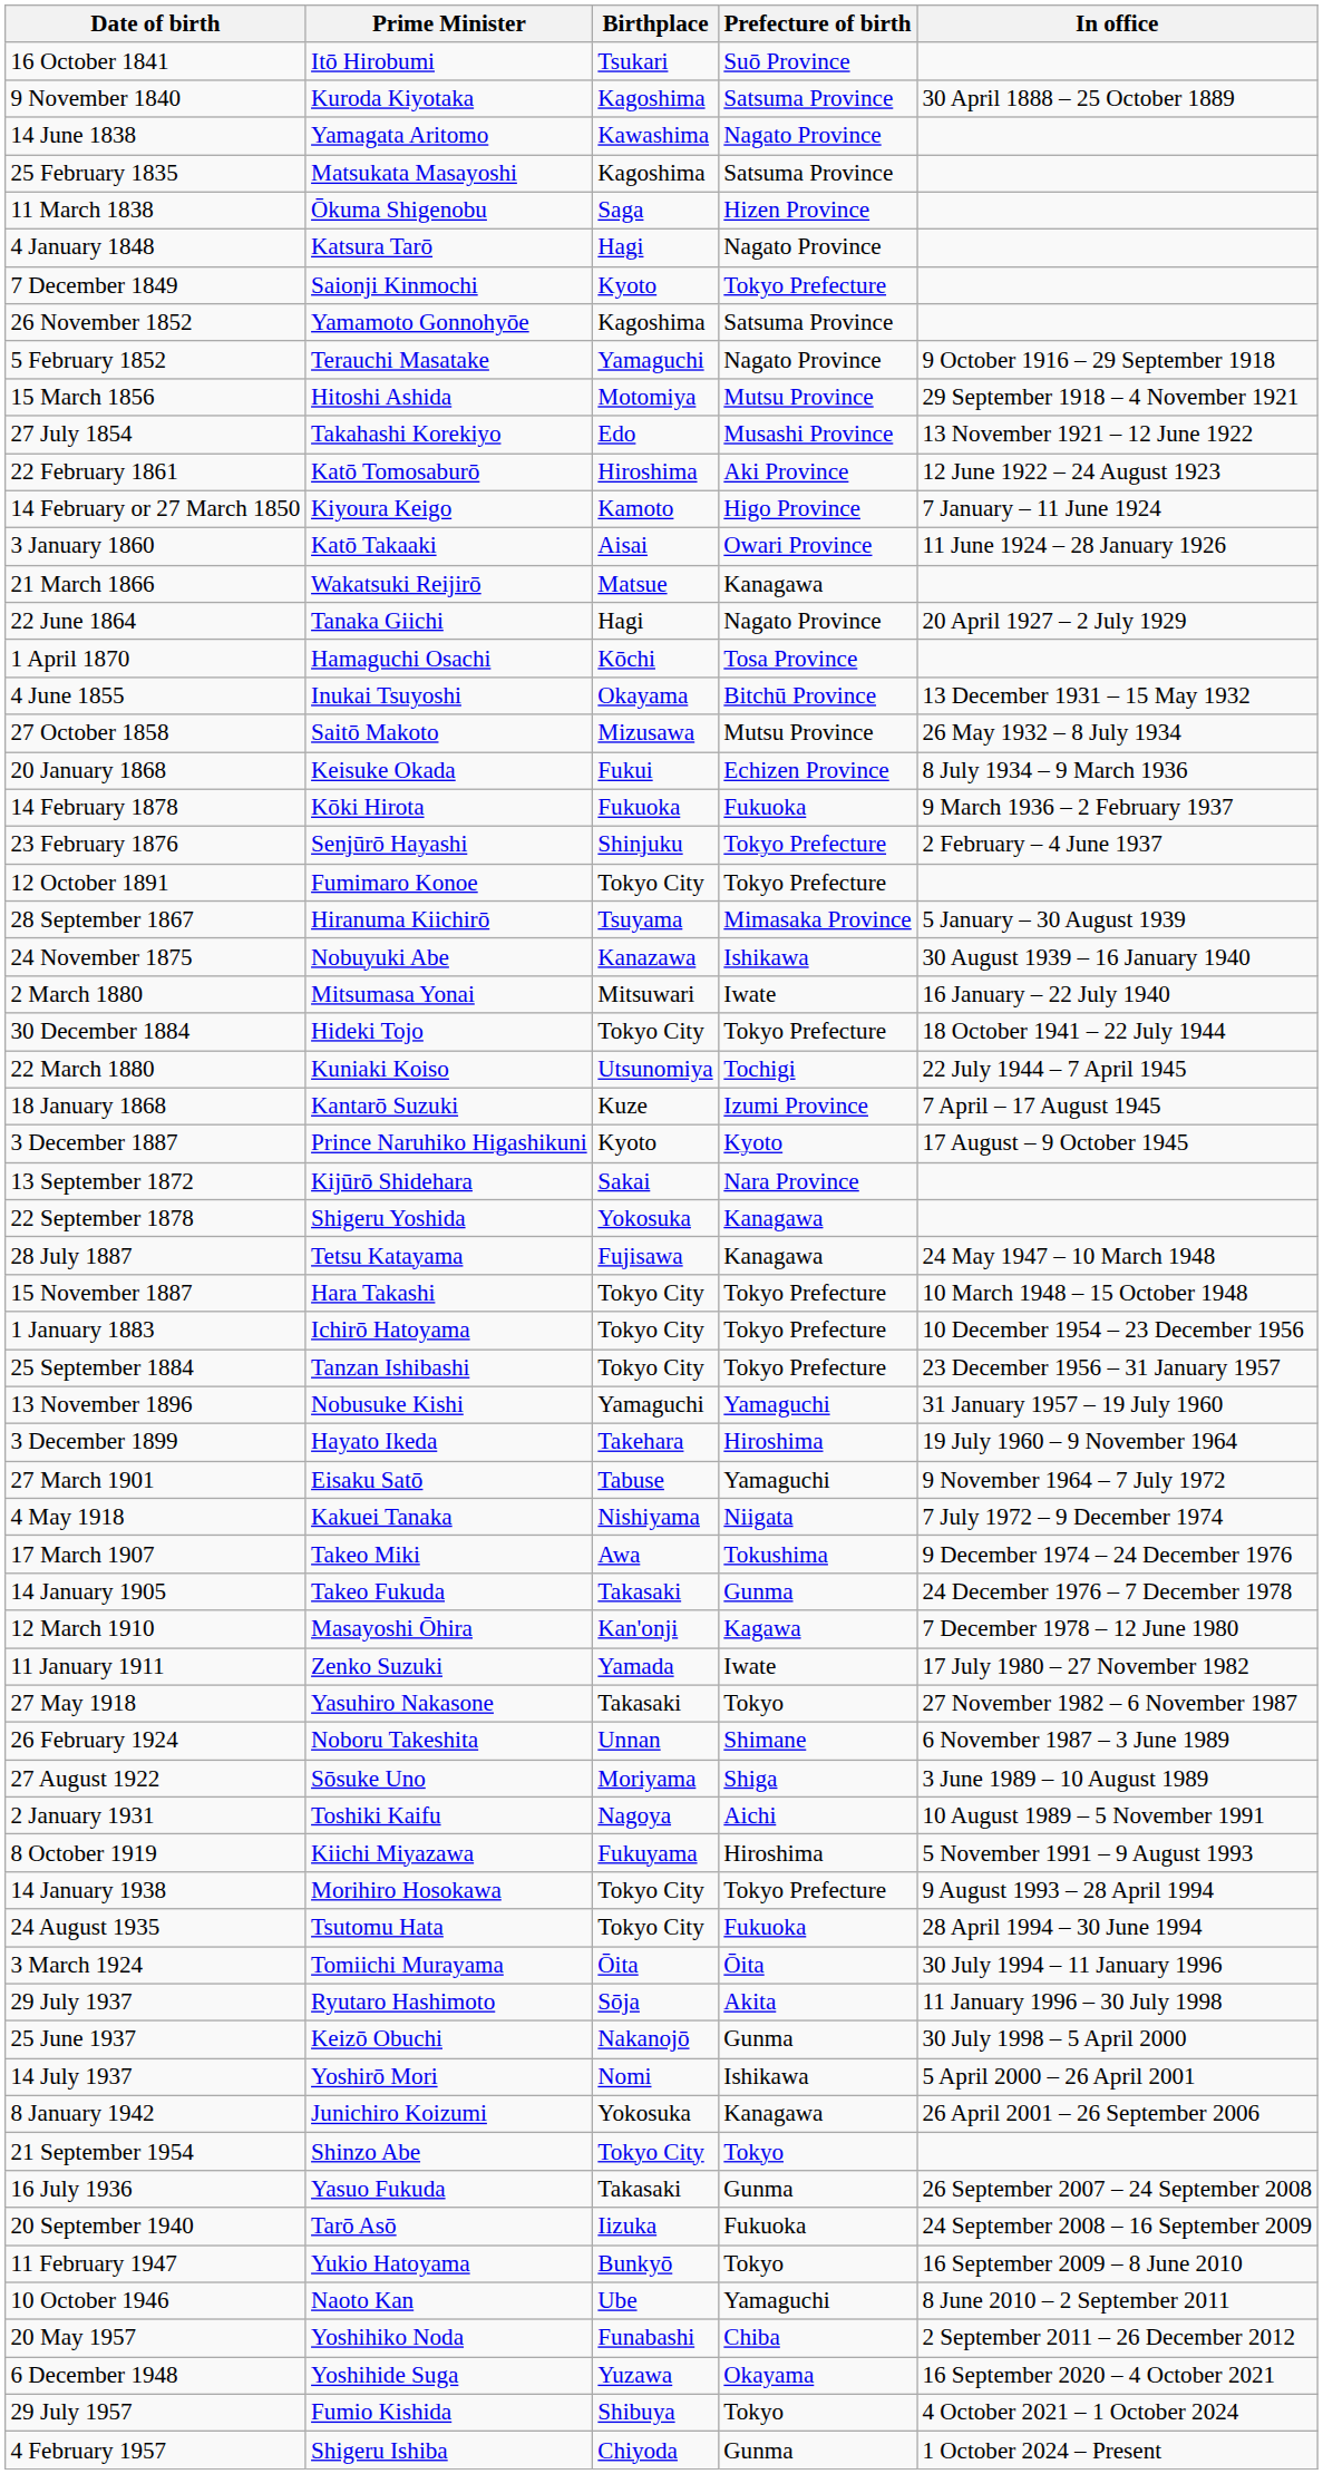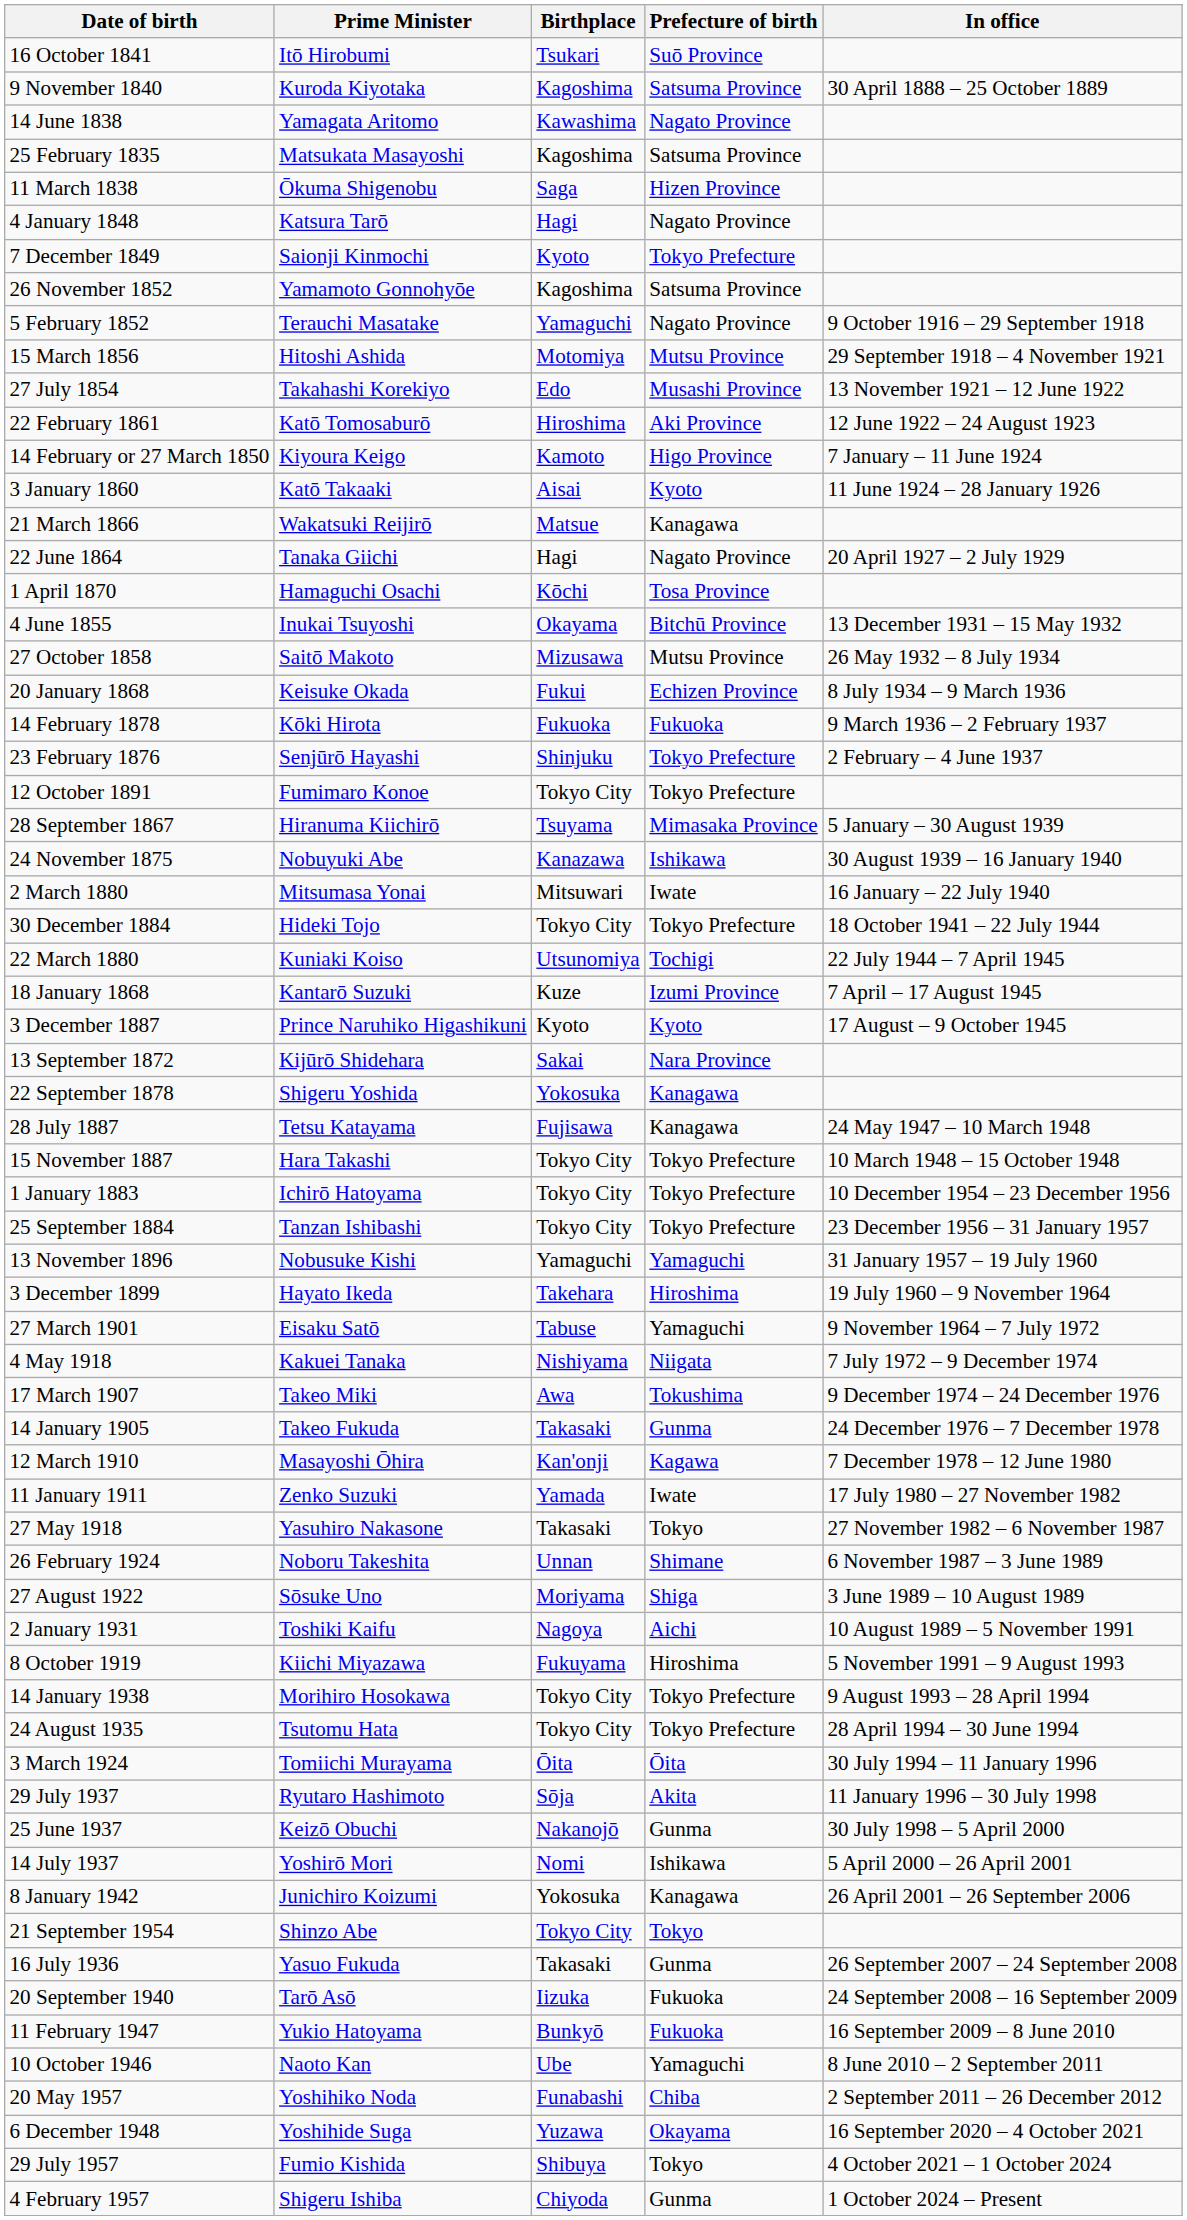3 January 1860 | Prefecture of birth: Owari Province -> Kyoto
24 August 1935 | Prefecture of birth: Fukuoka -> Tokyo Prefecture
11 February 1947 | Prefecture of birth: Tokyo -> Fukuoka
